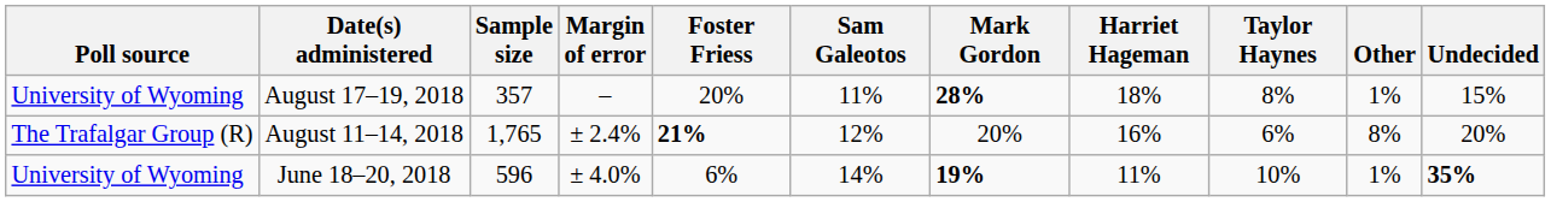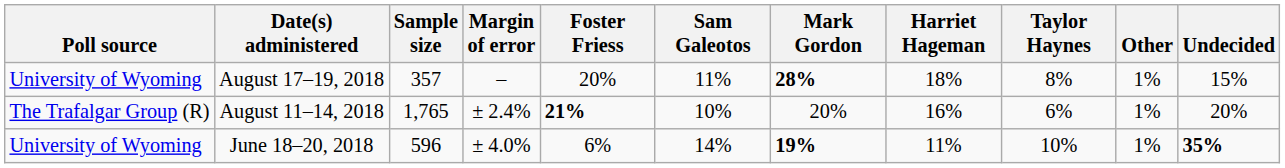August 11–14, 2018 | Sam Galeotos: 12% -> 10%
August 11–14, 2018 | Other: 8% -> 1%
